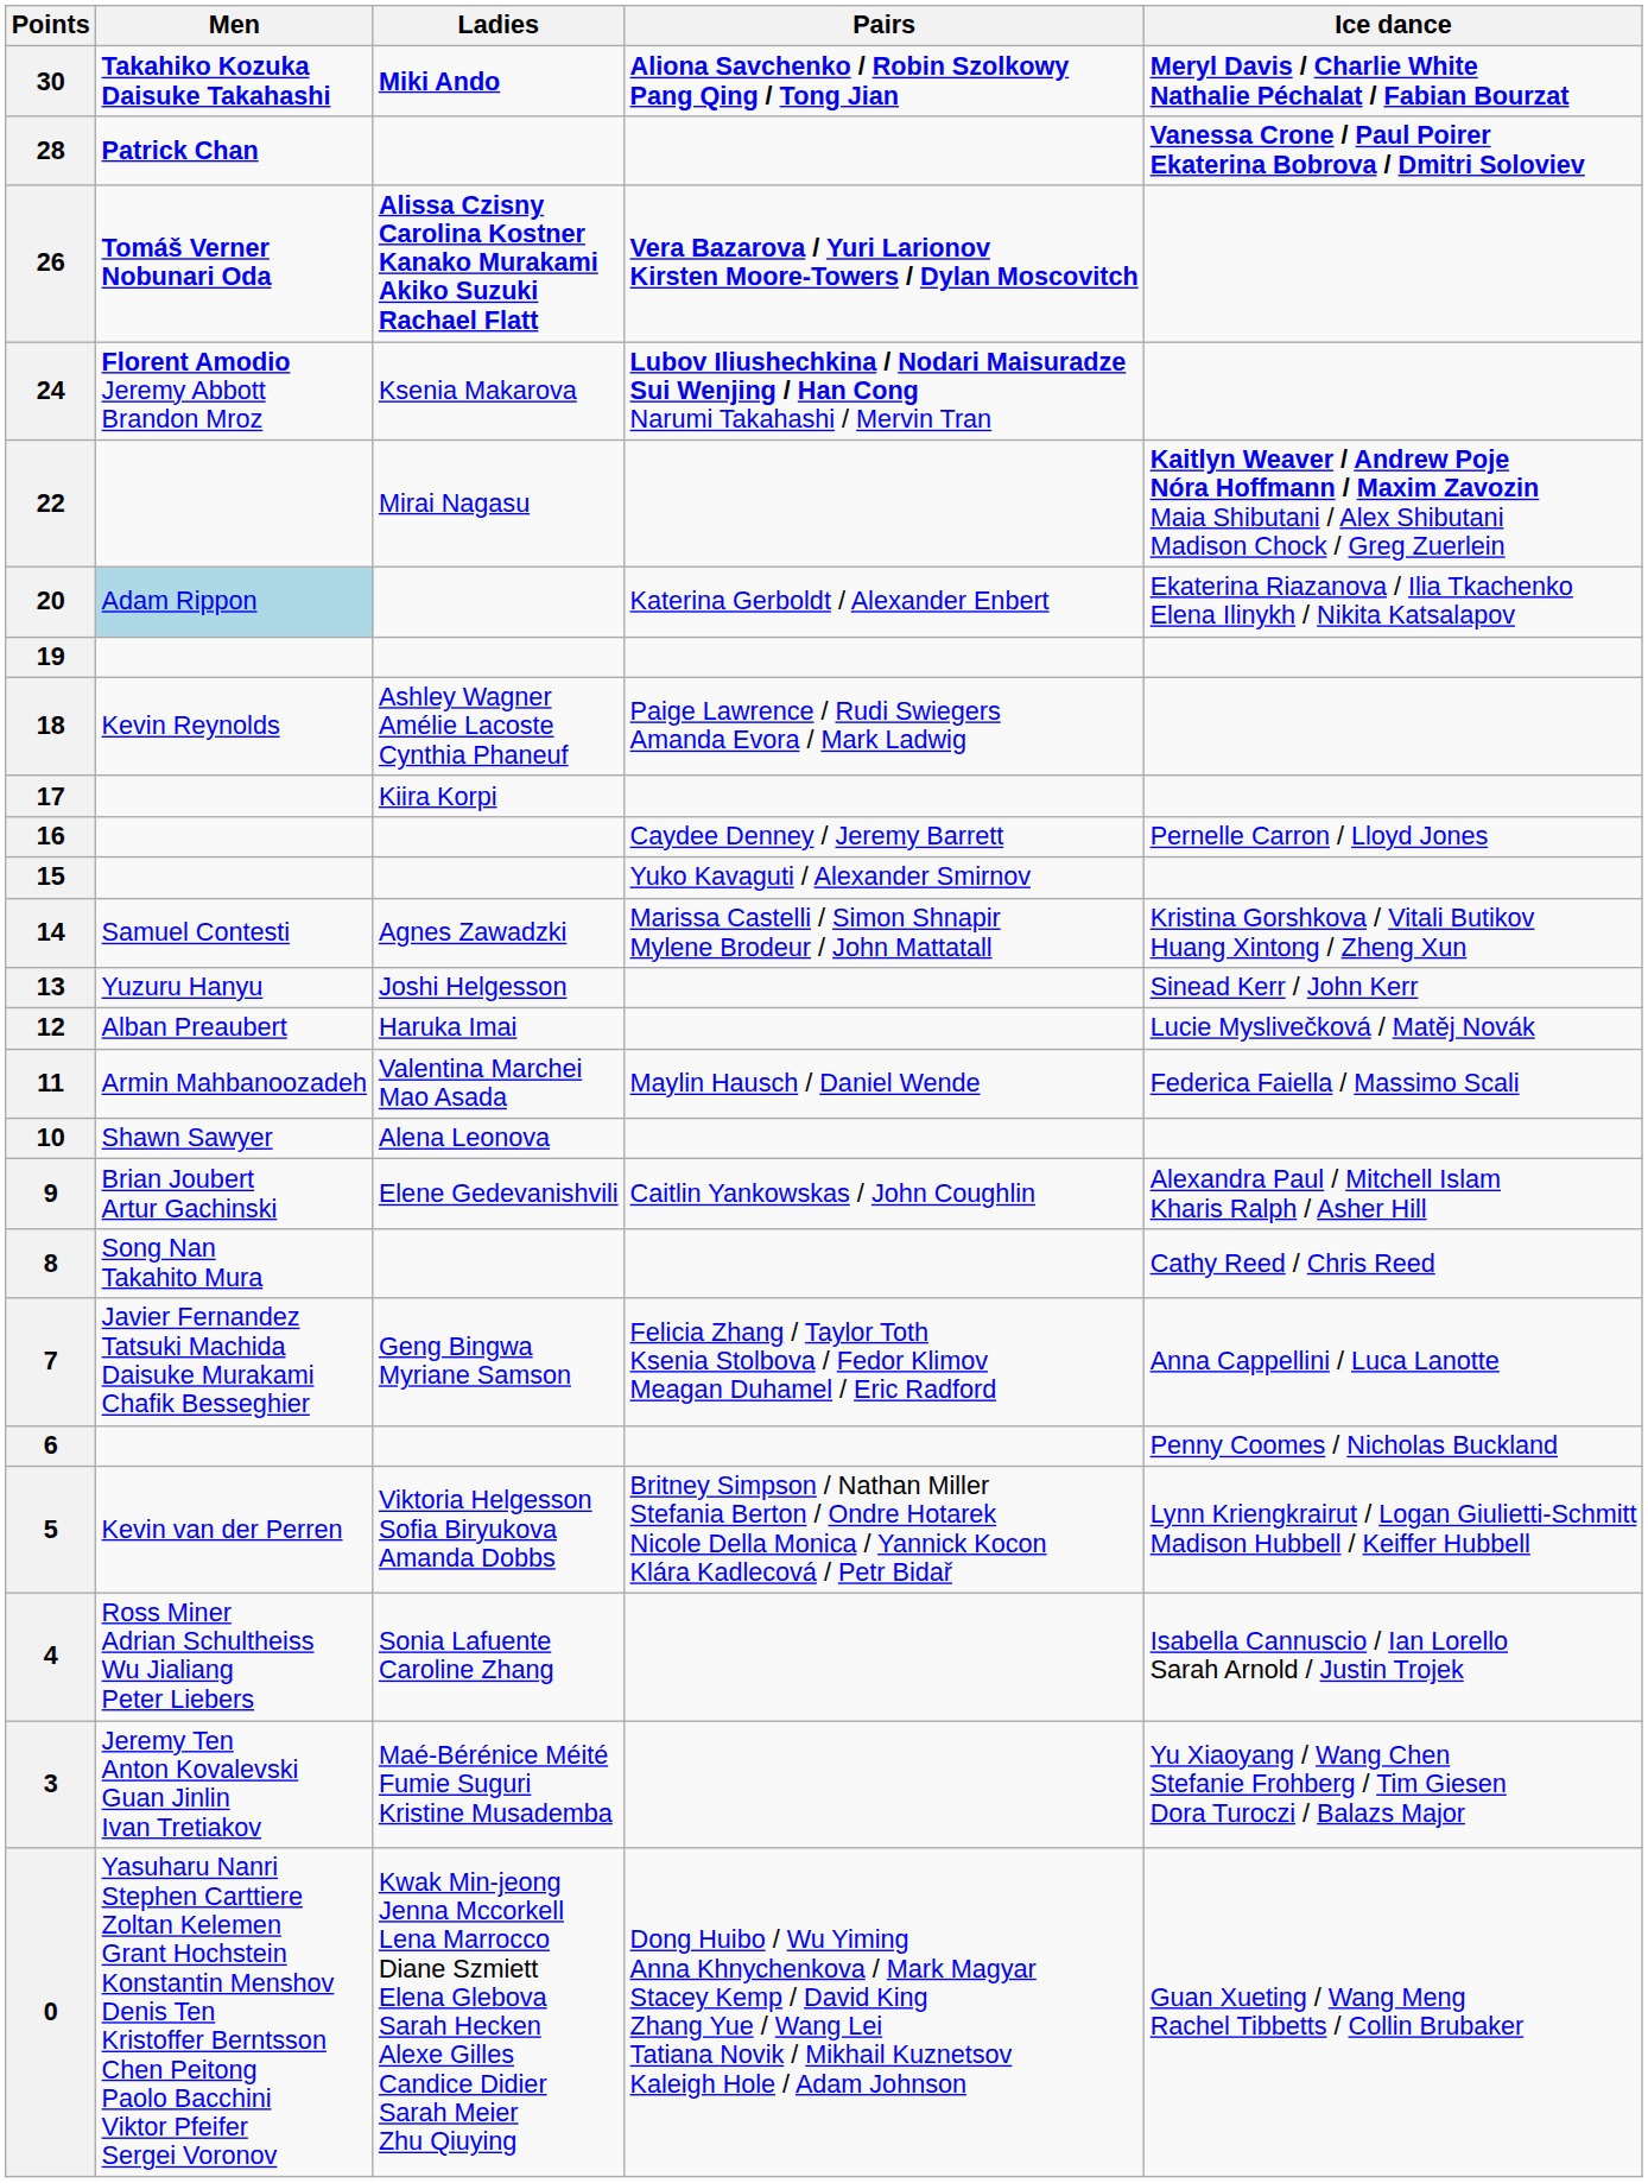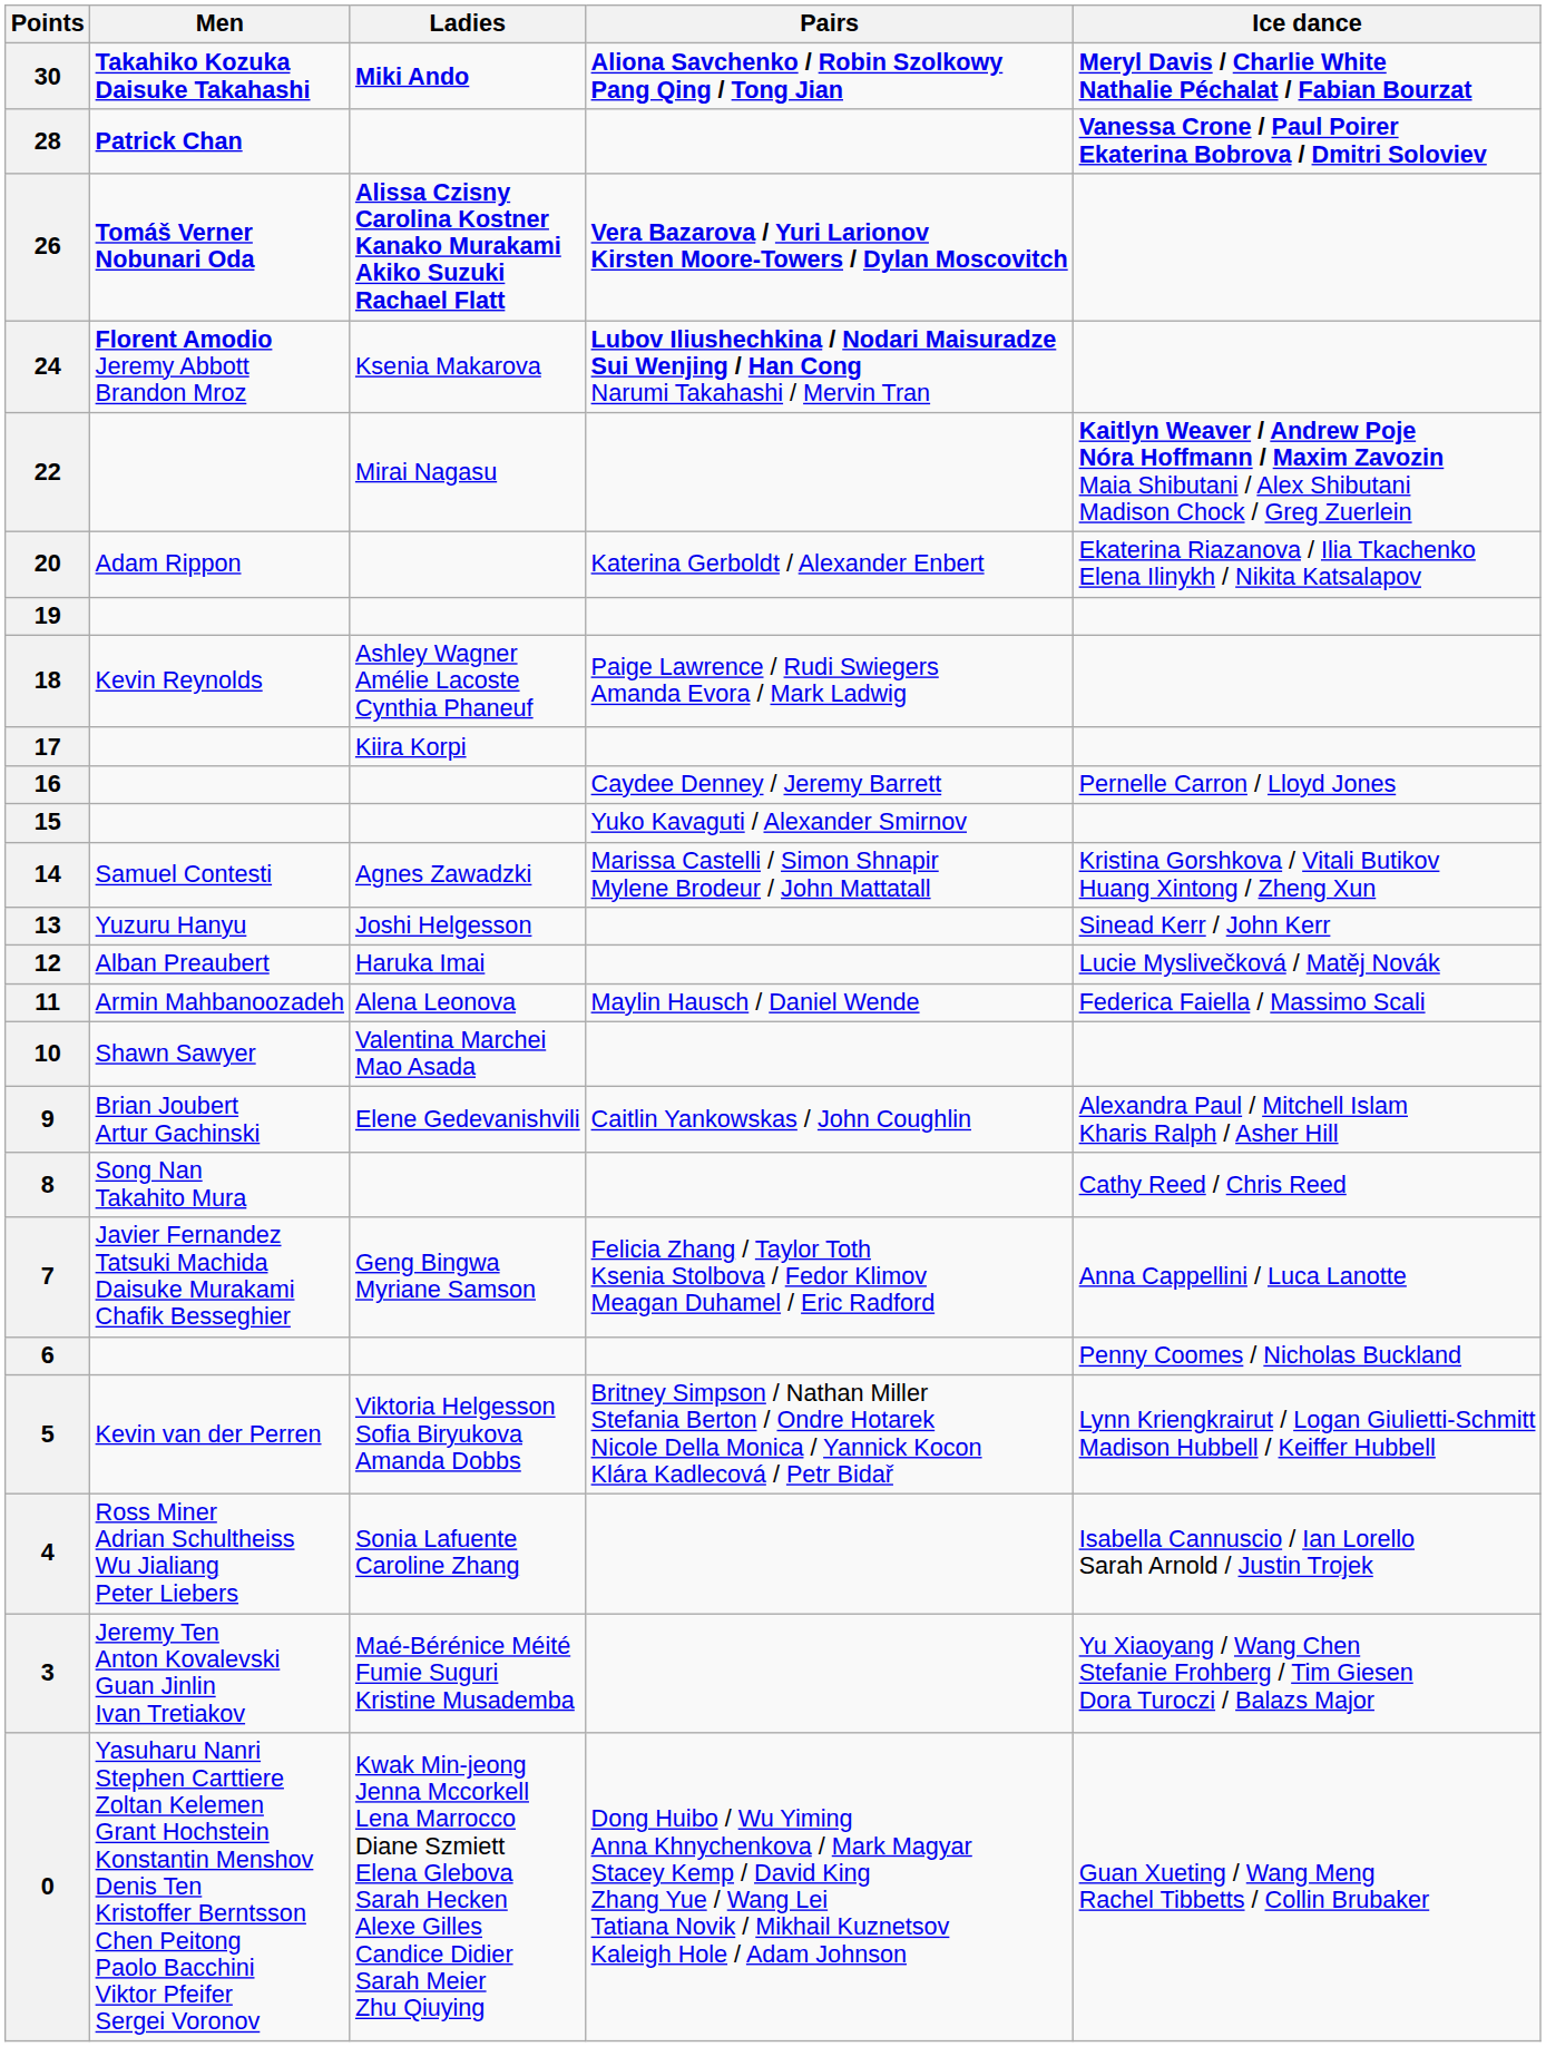20 | Men: lightblue background -> no background
11 | Ladies: Valentina Marchei Mao Asada -> Alena Leonova
10 | Ladies: Alena Leonova -> Valentina Marchei Mao Asada
